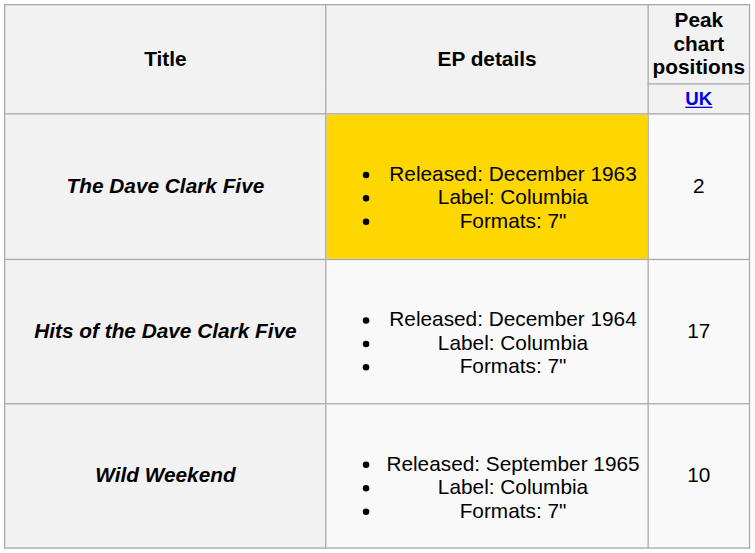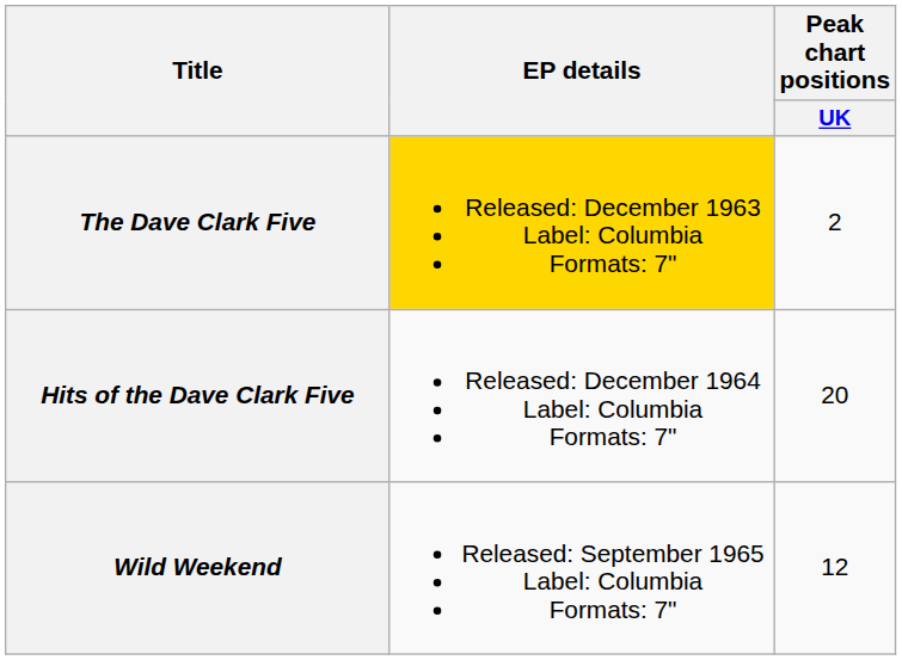Hits of the Dave Clark Five | Peak chart positions / UK: 17 -> 20
Wild Weekend | Peak chart positions / UK: 10 -> 12
